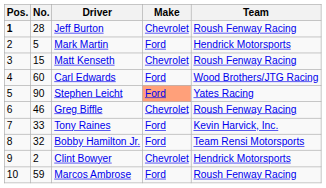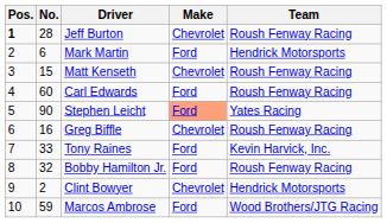Mark Martin | No.: 5 -> 6
Carl Edwards | Team: Wood Brothers/JTG Racing -> Roush Fenway Racing
Greg Biffle | No.: 46 -> 16
Bobby Hamilton Jr. | Team: Team Rensi Motorsports -> Roush Fenway Racing
Marcos Ambrose | Team: Roush Fenway Racing -> Wood Brothers/JTG Racing
